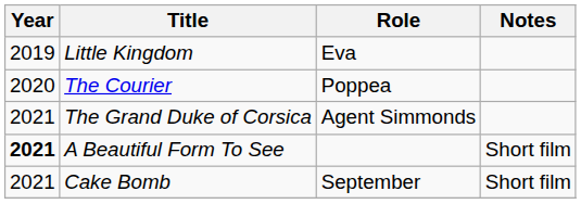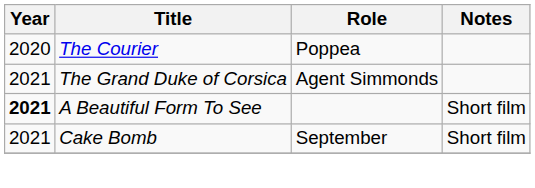- row: 2019 | Little Kingdom | Eva
